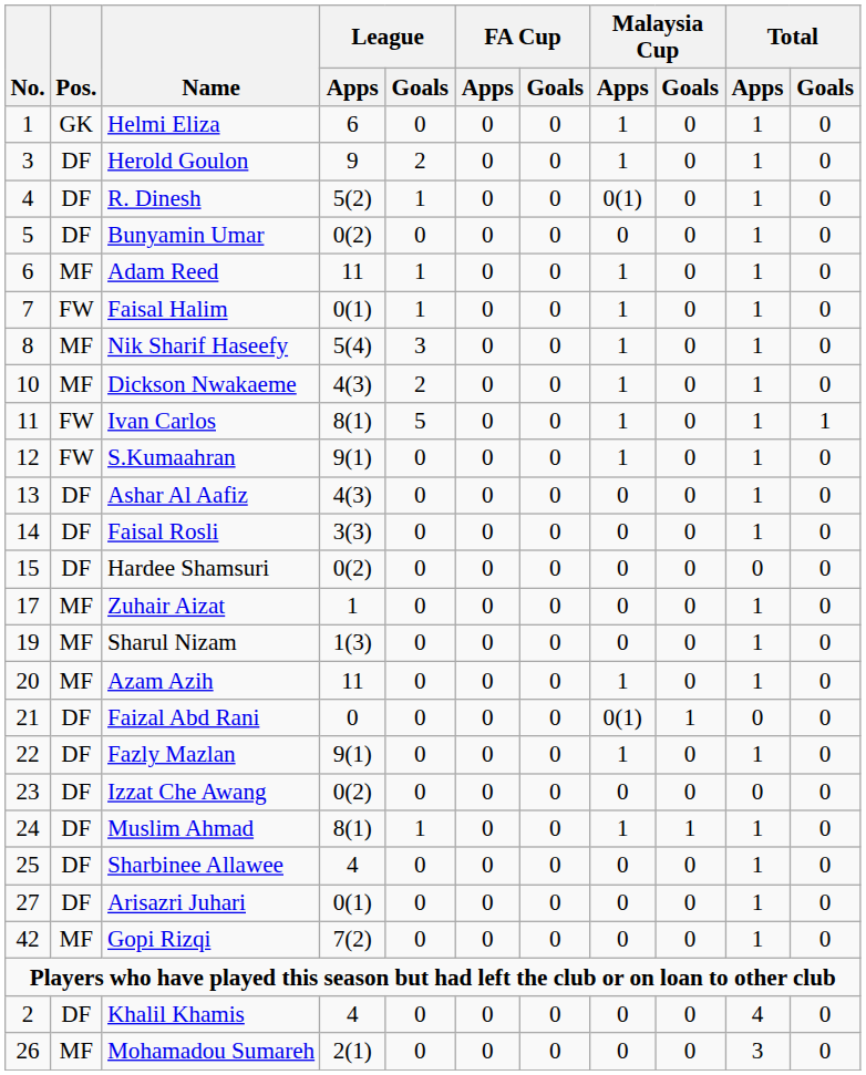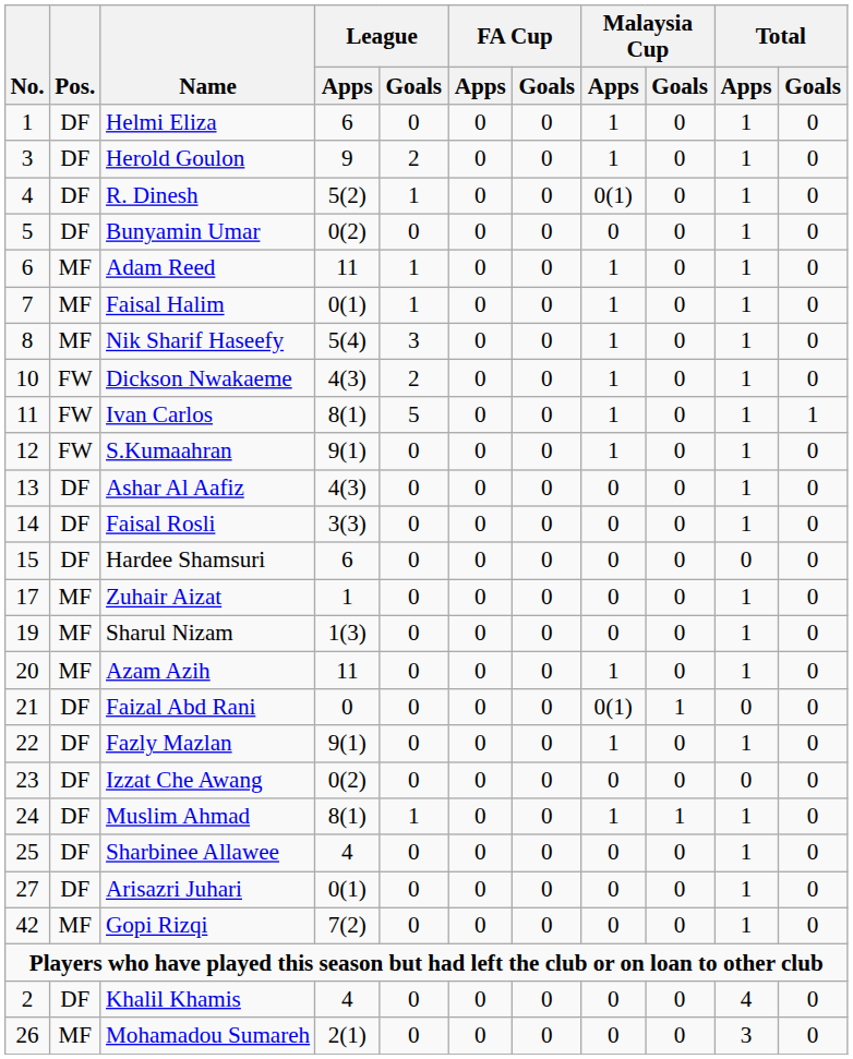Helmi Eliza | Pos.: GK -> DF
Faisal Halim | Pos.: FW -> MF
Dickson Nwakaeme | Pos.: MF -> FW
Hardee Shamsuri | League / Apps: 0(2) -> 6
